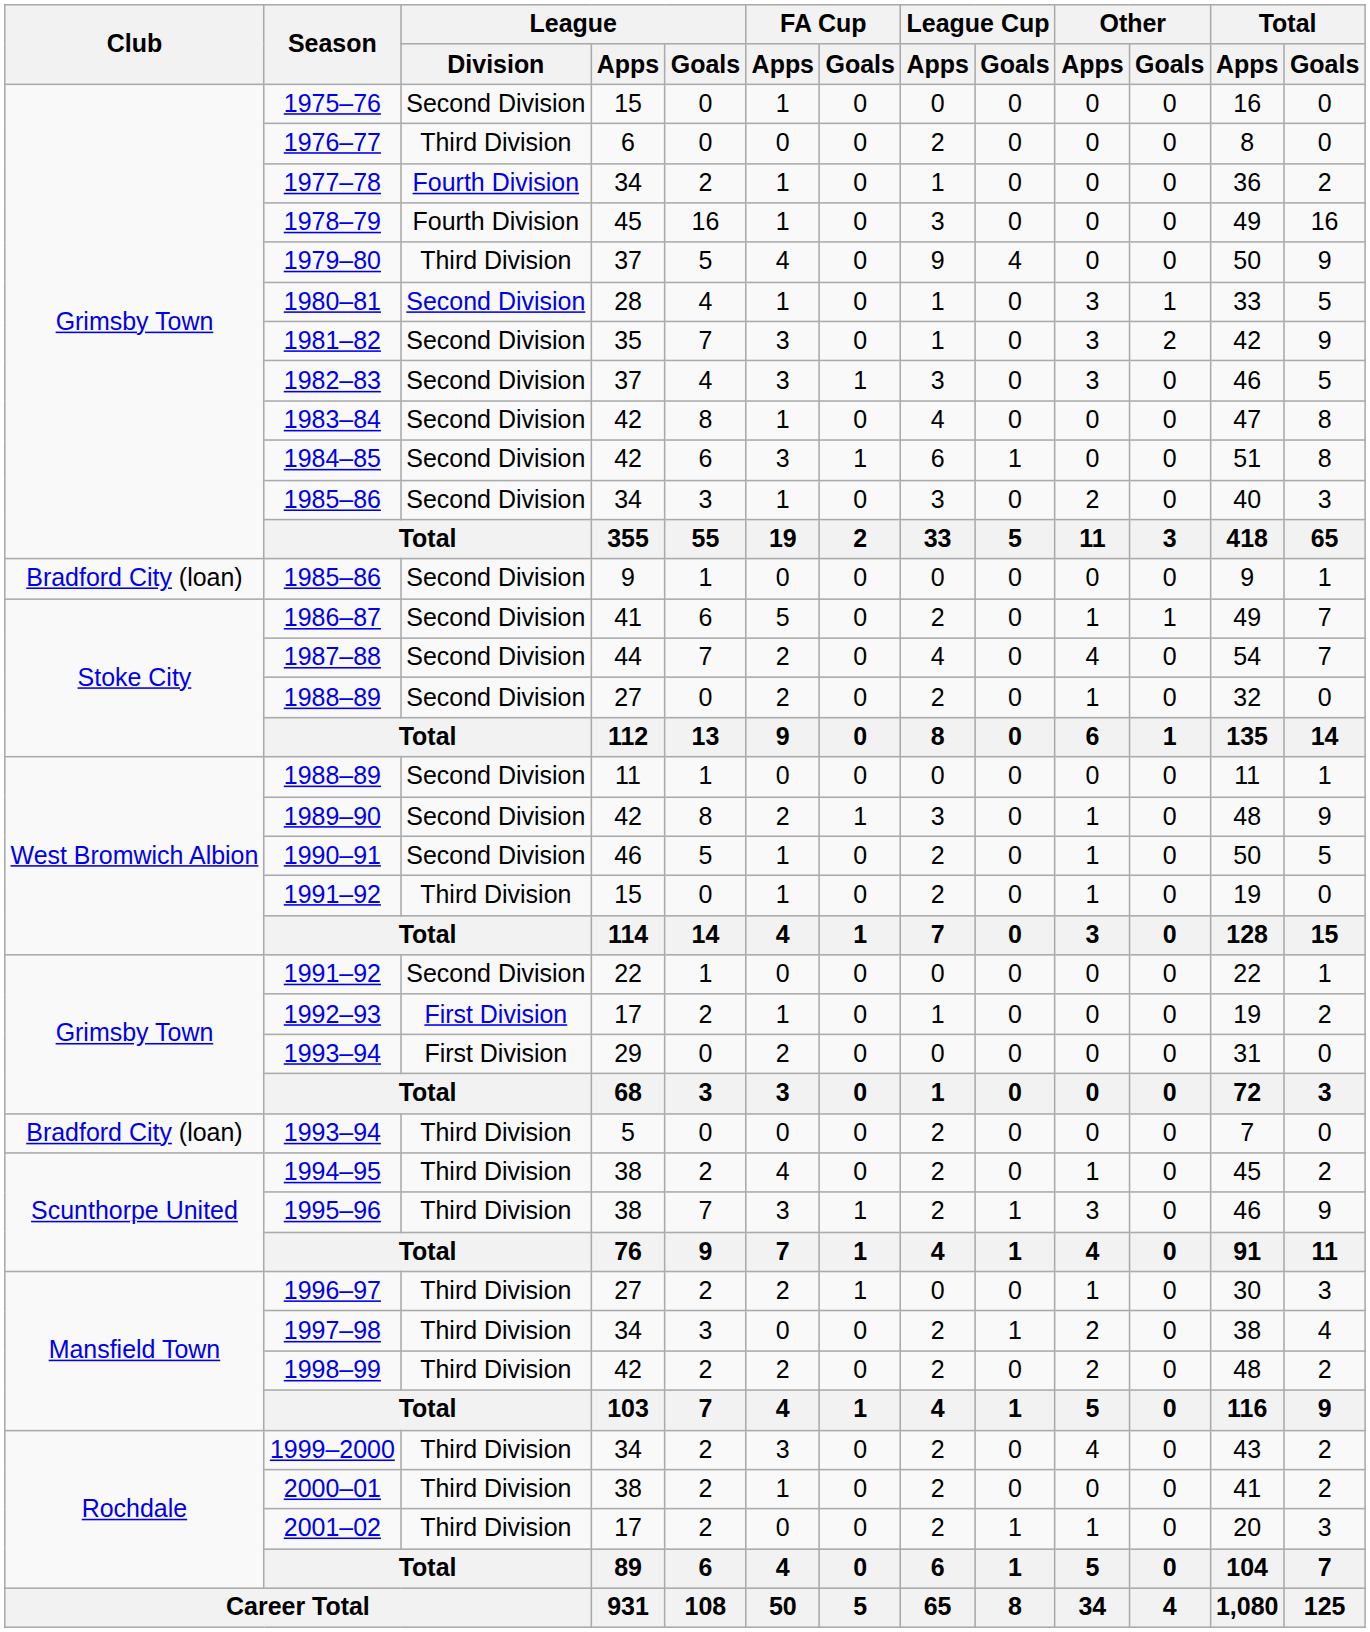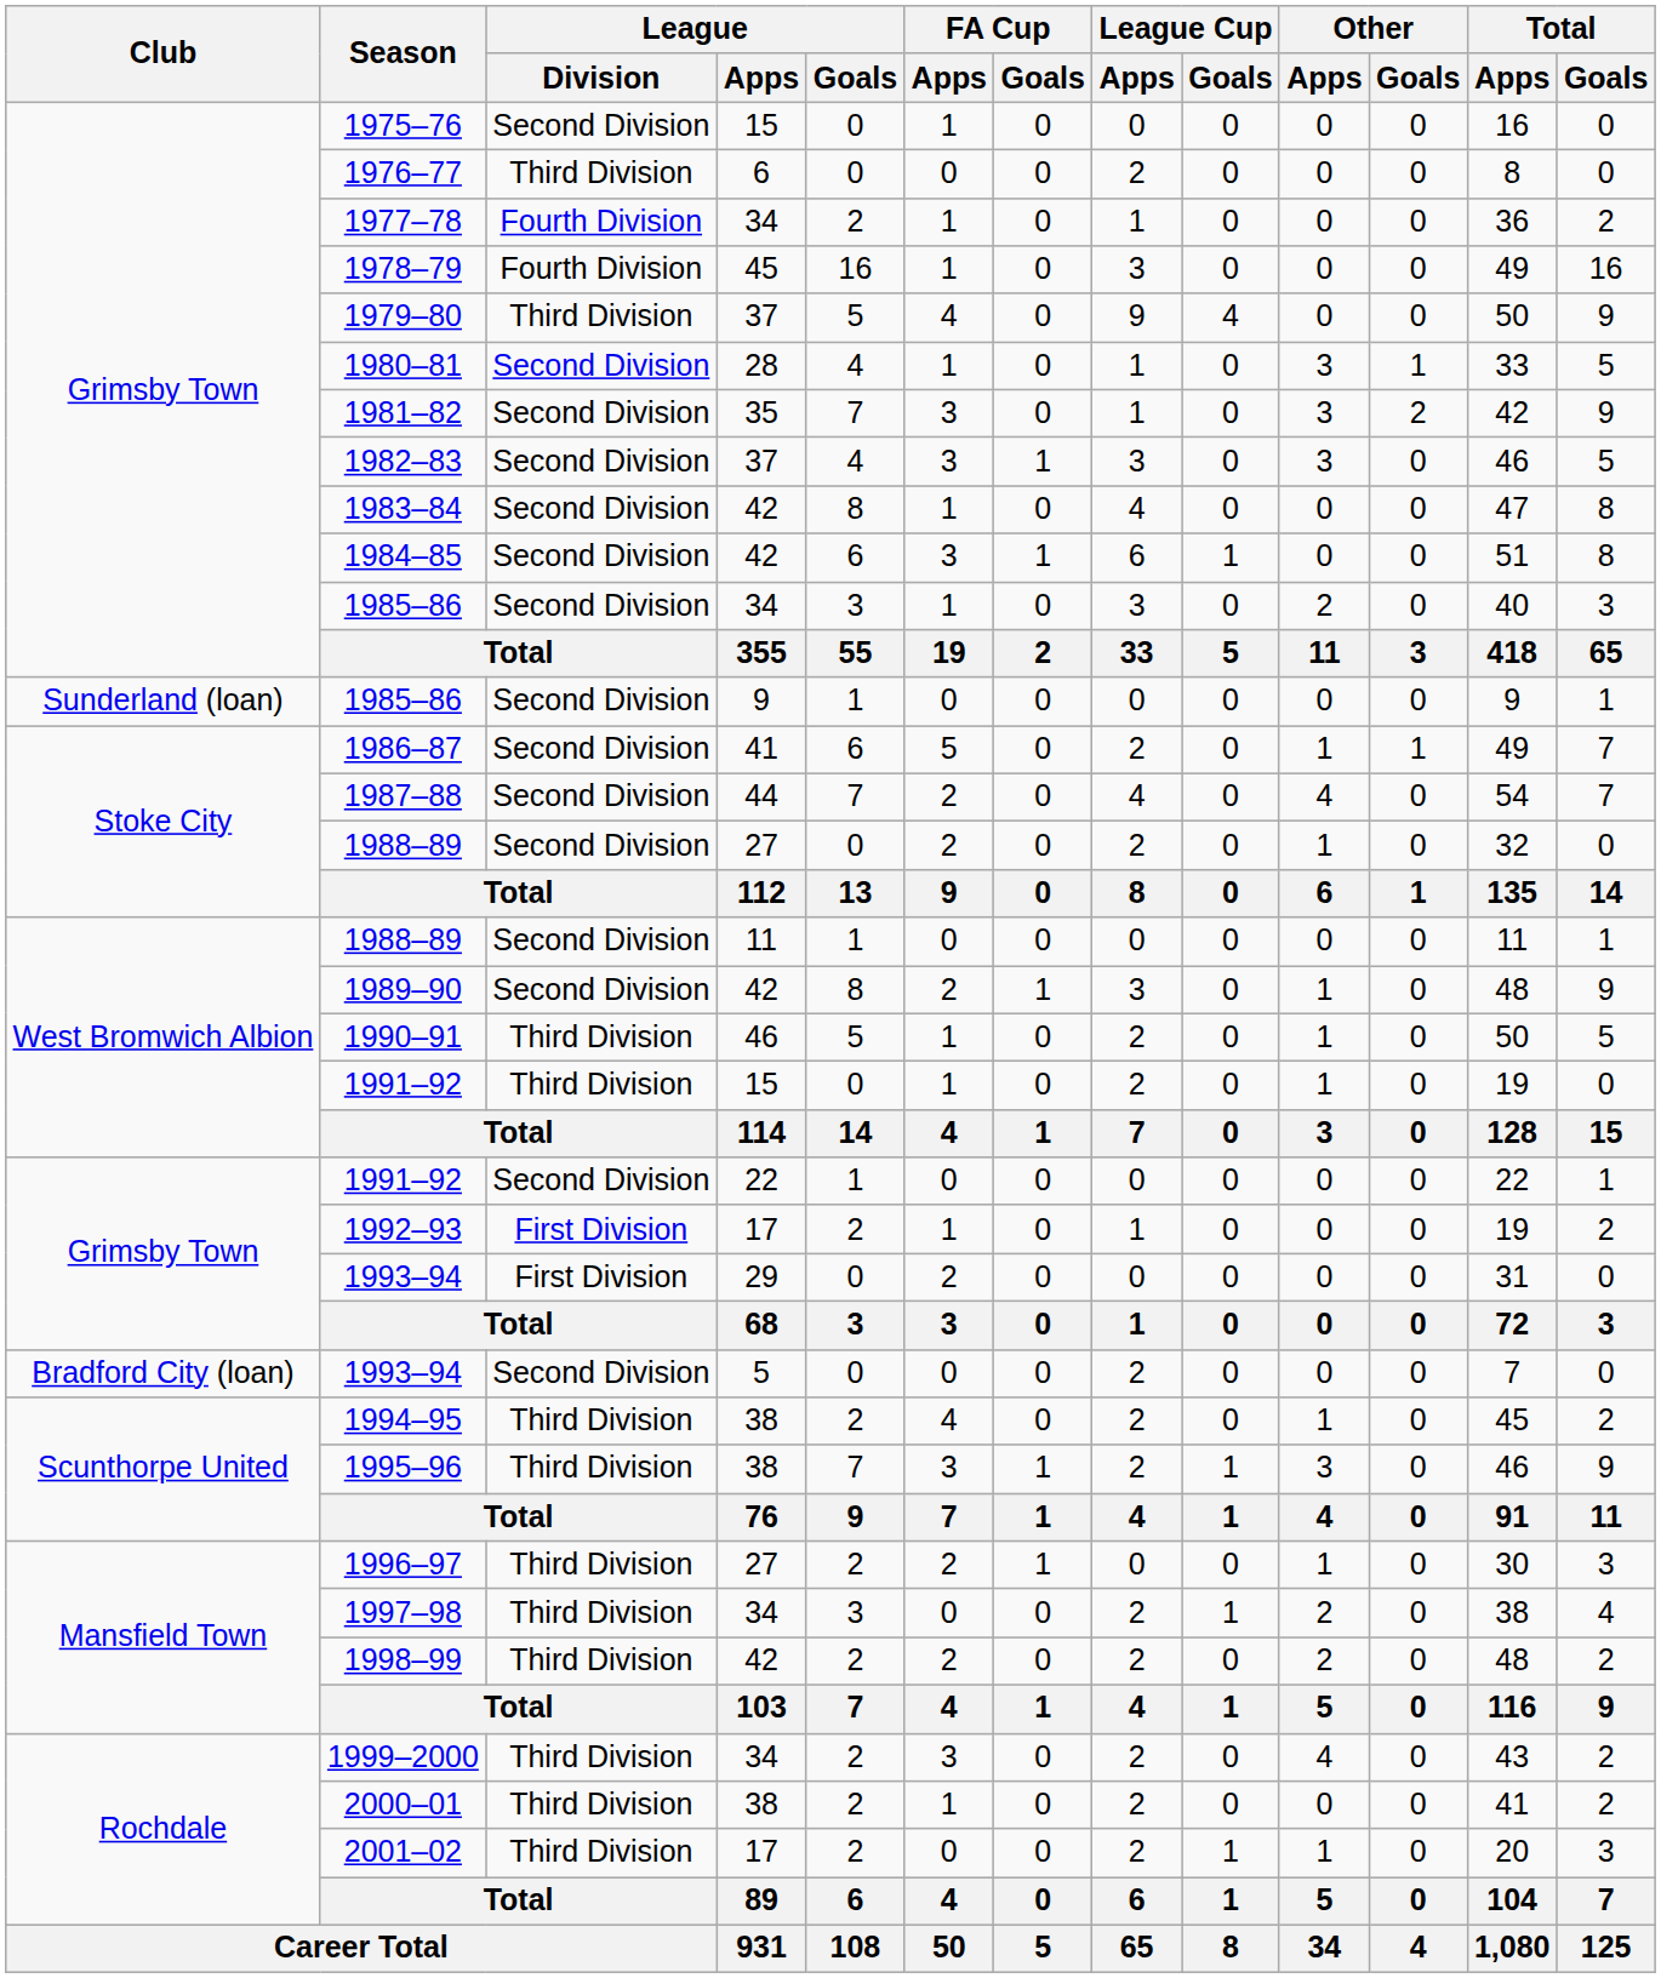1985–86 / 9 | Club: Bradford City (loan) -> Sunderland (loan)
1990–91 | League / Division: Second Division -> Third Division
1993–94 / 5 | League / Division: Third Division -> Second Division
